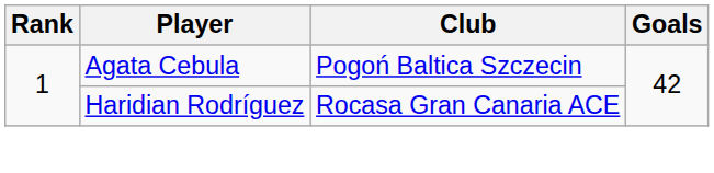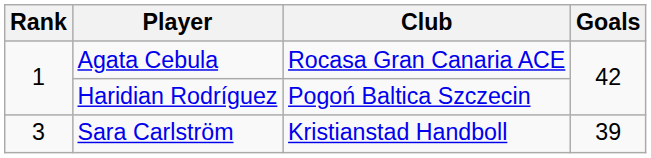Agata Cebula | Club: Pogoń Baltica Szczecin -> Rocasa Gran Canaria ACE
Haridian Rodríguez | Club: Rocasa Gran Canaria ACE -> Pogoń Baltica Szczecin
+ row: 3 | Sara Carlström | Kristianstad Handboll | 39
